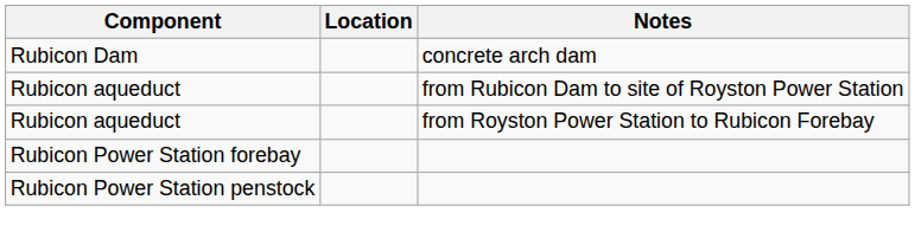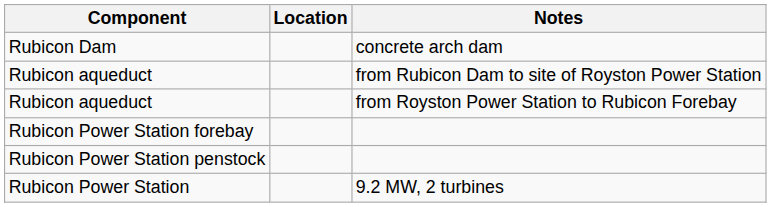+ row: Rubicon Power Station | 9.2 MW, 2 turbines
